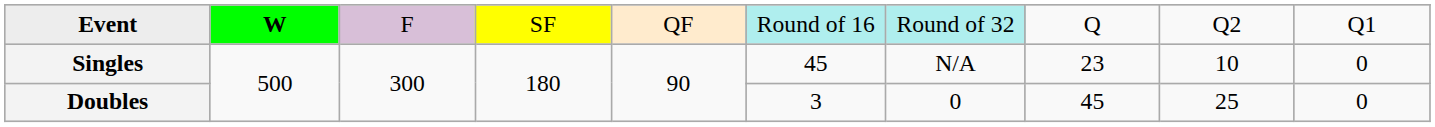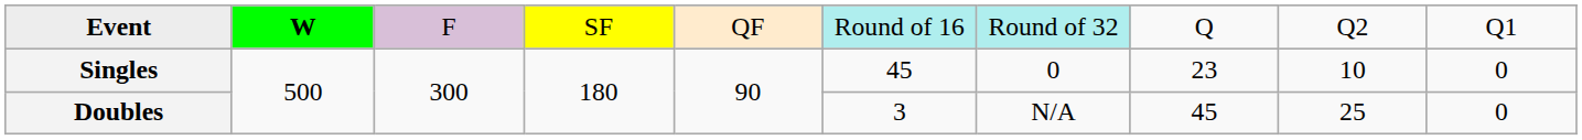Singles | column 7: N/A -> 0
Doubles | column 7: 0 -> N/A
